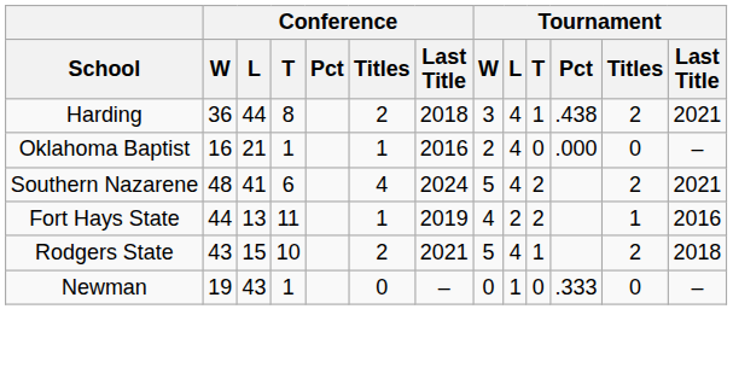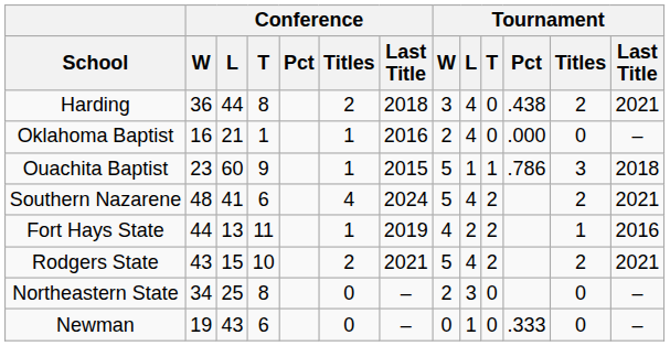Harding | Tournament / T: 1 -> 0
+ row: Ouachita Baptist | 23 | 60 | 9 | 1 | 2015 | 5 | 1 | 1 | .786 | 3 | 2018
Rodgers State | Tournament / T: 1 -> 2
Rodgers State | Tournament / Last Title: 2018 -> 2021
+ row: Northeastern State | 34 | 25 | 8 | 0 | – | 2 | 3 | 0 | 0 | –
Newman | Conference / T: 1 -> 6
